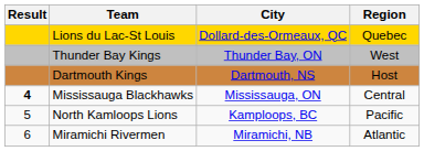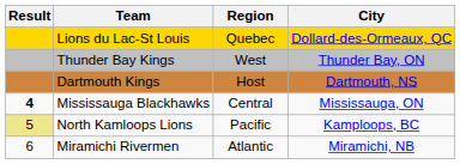columns swapped: Region <-> City
North Kamloops Lions | Result: no background -> khaki background
